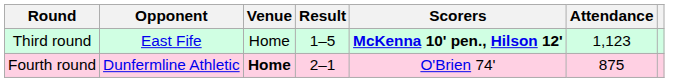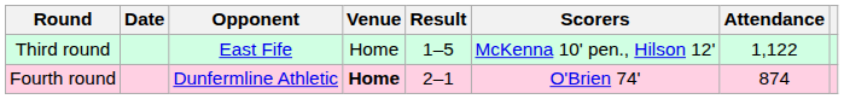+ column: Date
Third round | Scorers: bold -> normal
Third round | Attendance: 1,123 -> 1,122
Fourth round | Attendance: 875 -> 874
